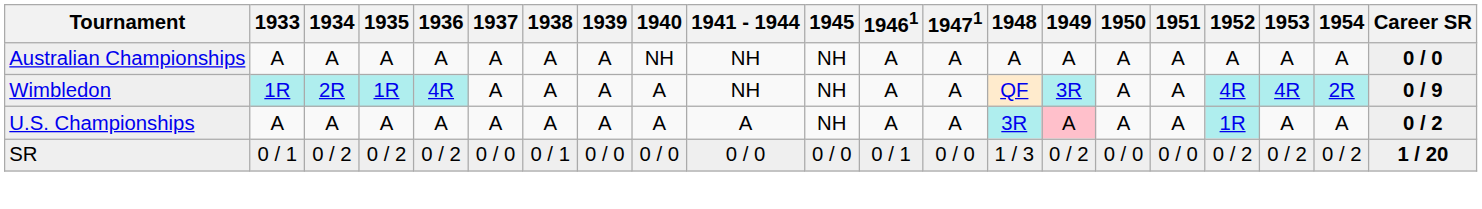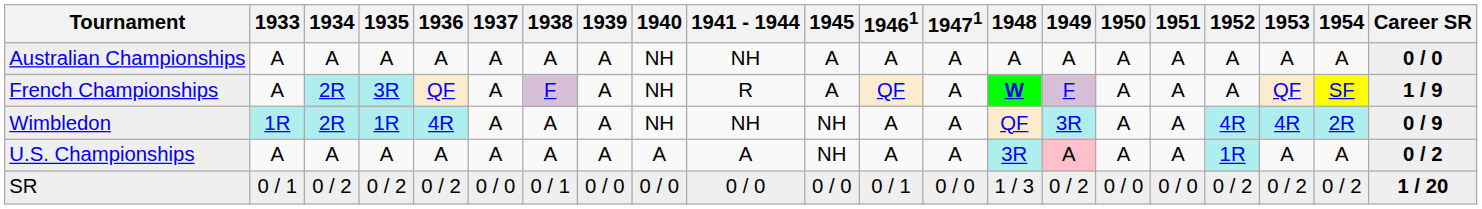Australian Championships | 1945: NH -> A
+ row: French Championships | A | 2R | 3R | QF | A | F | A | NH | R | A | QF | A | W | F | A | A | A | QF | SF | 1 / 9
Wimbledon | 1940: A -> NH
